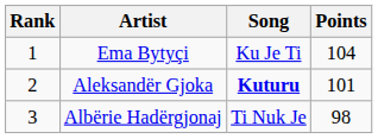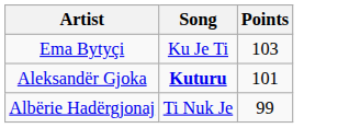- column: Rank | 1 | 2 | 3
Ema Bytyçi | Points: 104 -> 103
Albërie Hadërgjonaj | Points: 98 -> 99
